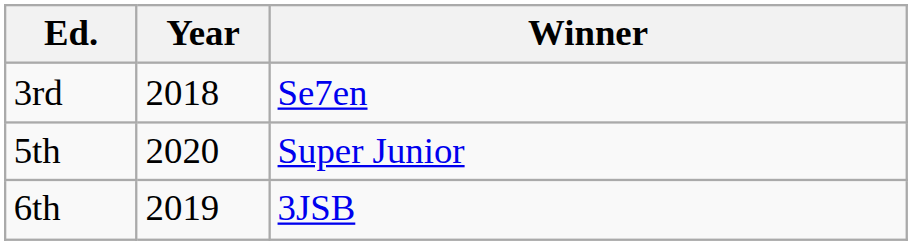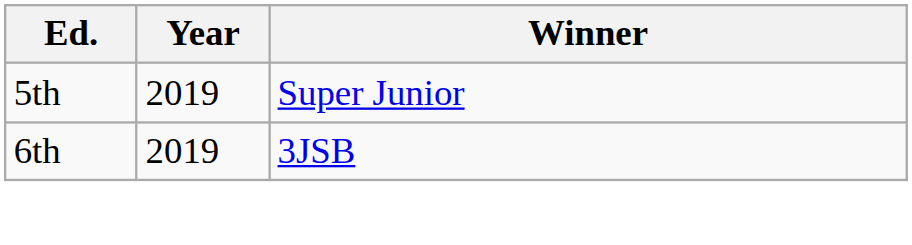- row: 3rd | 2018 | Se7en
5th | Year: 2020 -> 2019
